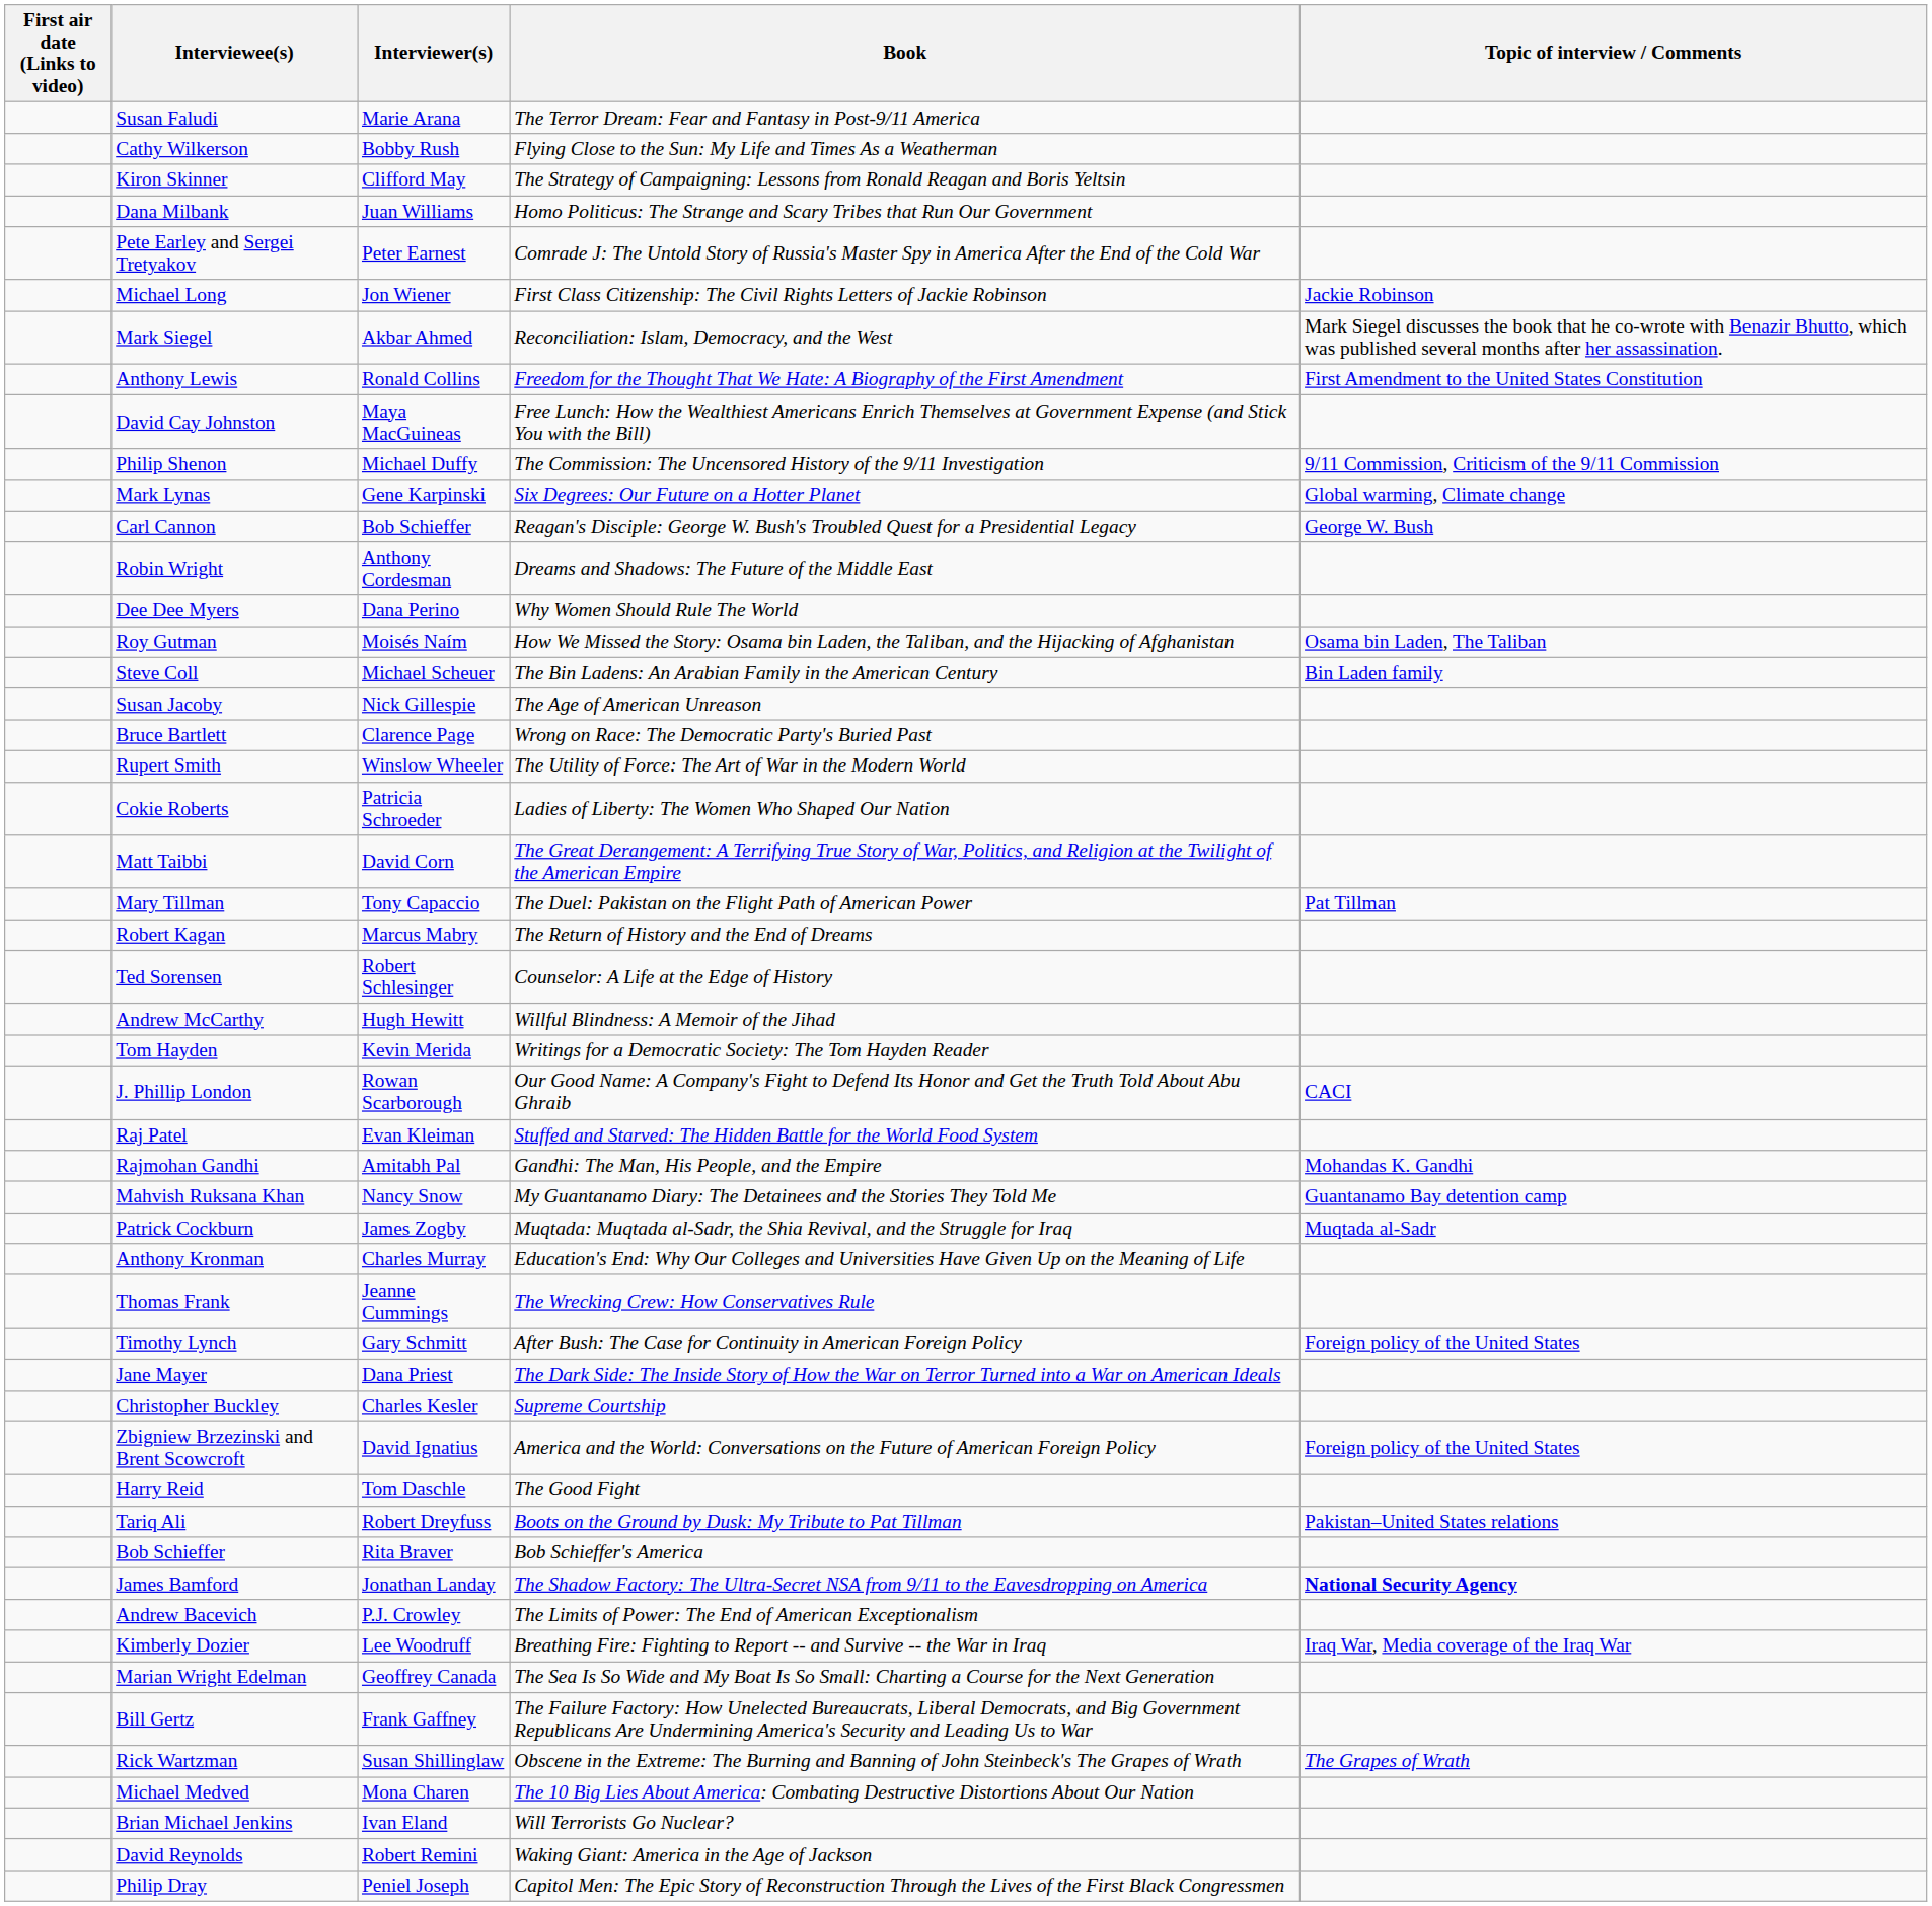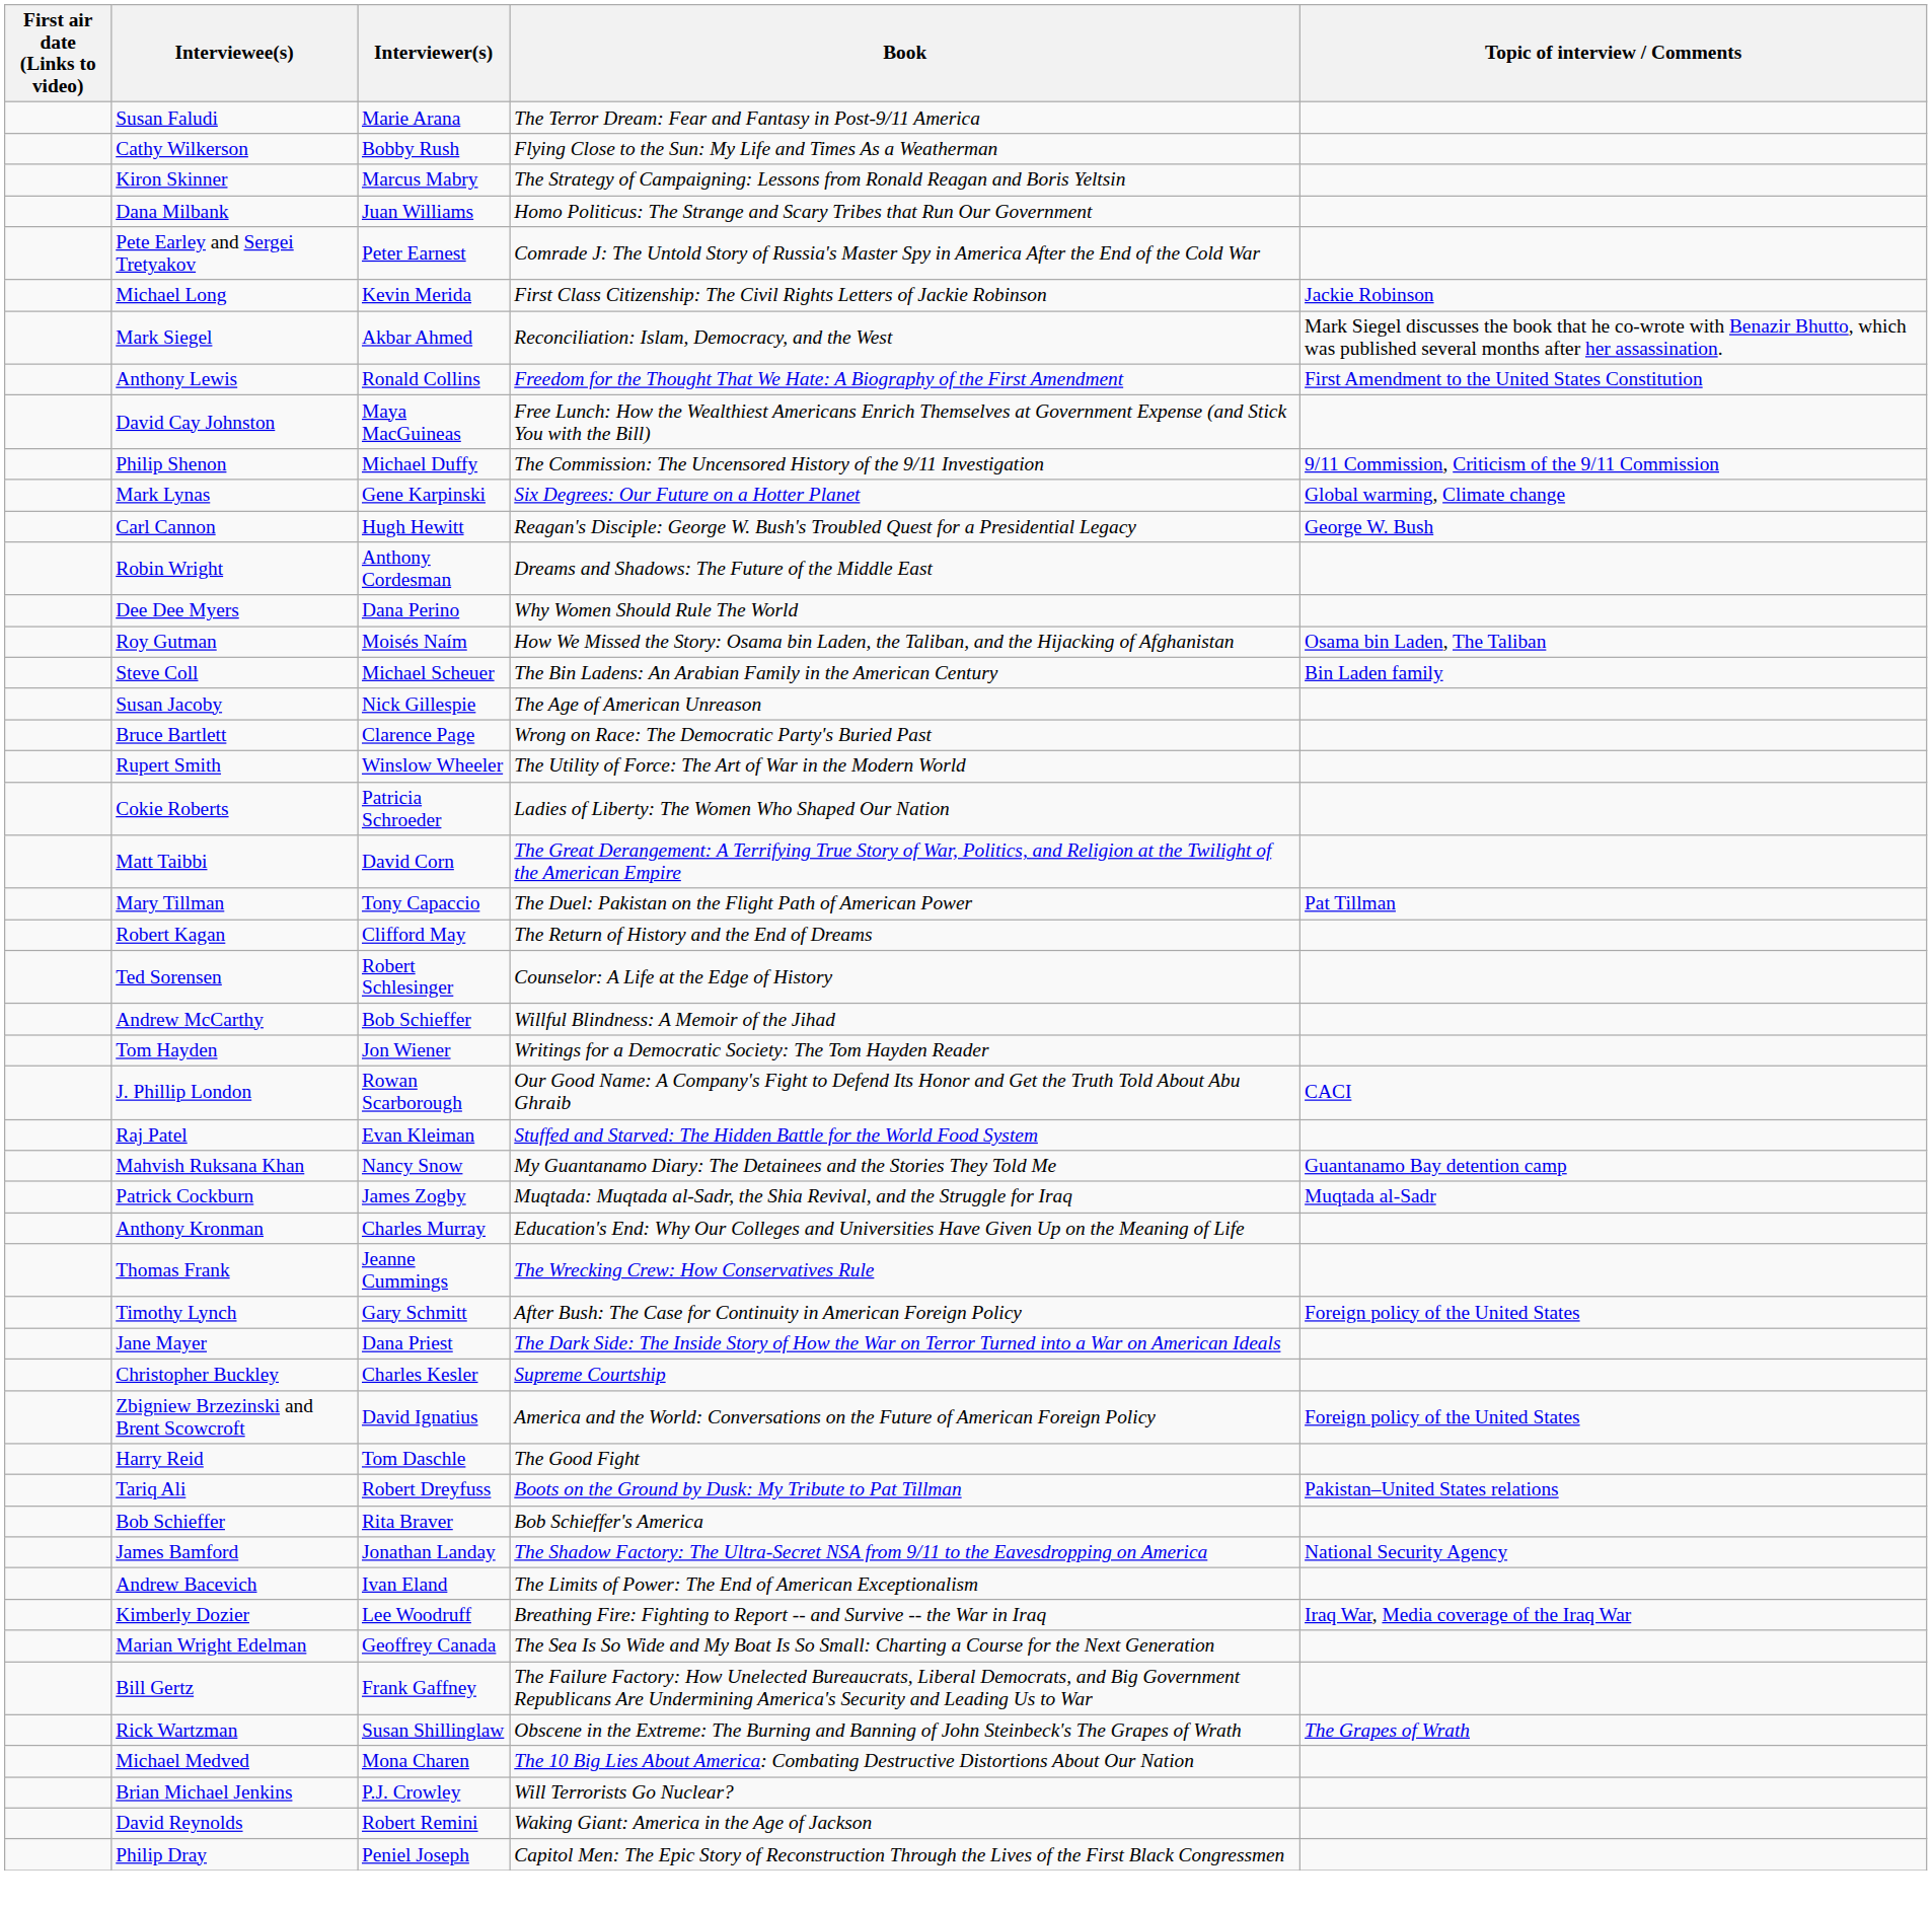Kiron Skinner | Interviewer(s): Clifford May -> Marcus Mabry
Michael Long | Interviewer(s): Jon Wiener -> Kevin Merida
Carl Cannon | Interviewer(s): Bob Schieffer -> Hugh Hewitt
Robert Kagan | Interviewer(s): Marcus Mabry -> Clifford May
Andrew McCarthy | Interviewer(s): Hugh Hewitt -> Bob Schieffer
Tom Hayden | Interviewer(s): Kevin Merida -> Jon Wiener
- row: Rajmohan Gandhi | Amitabh Pal | Gandhi: The Man, His People, and the Empire | Mohandas K. Gandhi
James Bamford | Topic of interview / Comments: bold -> normal
Andrew Bacevich | Interviewer(s): P.J. Crowley -> Ivan Eland
Brian Michael Jenkins | Interviewer(s): Ivan Eland -> P.J. Crowley
